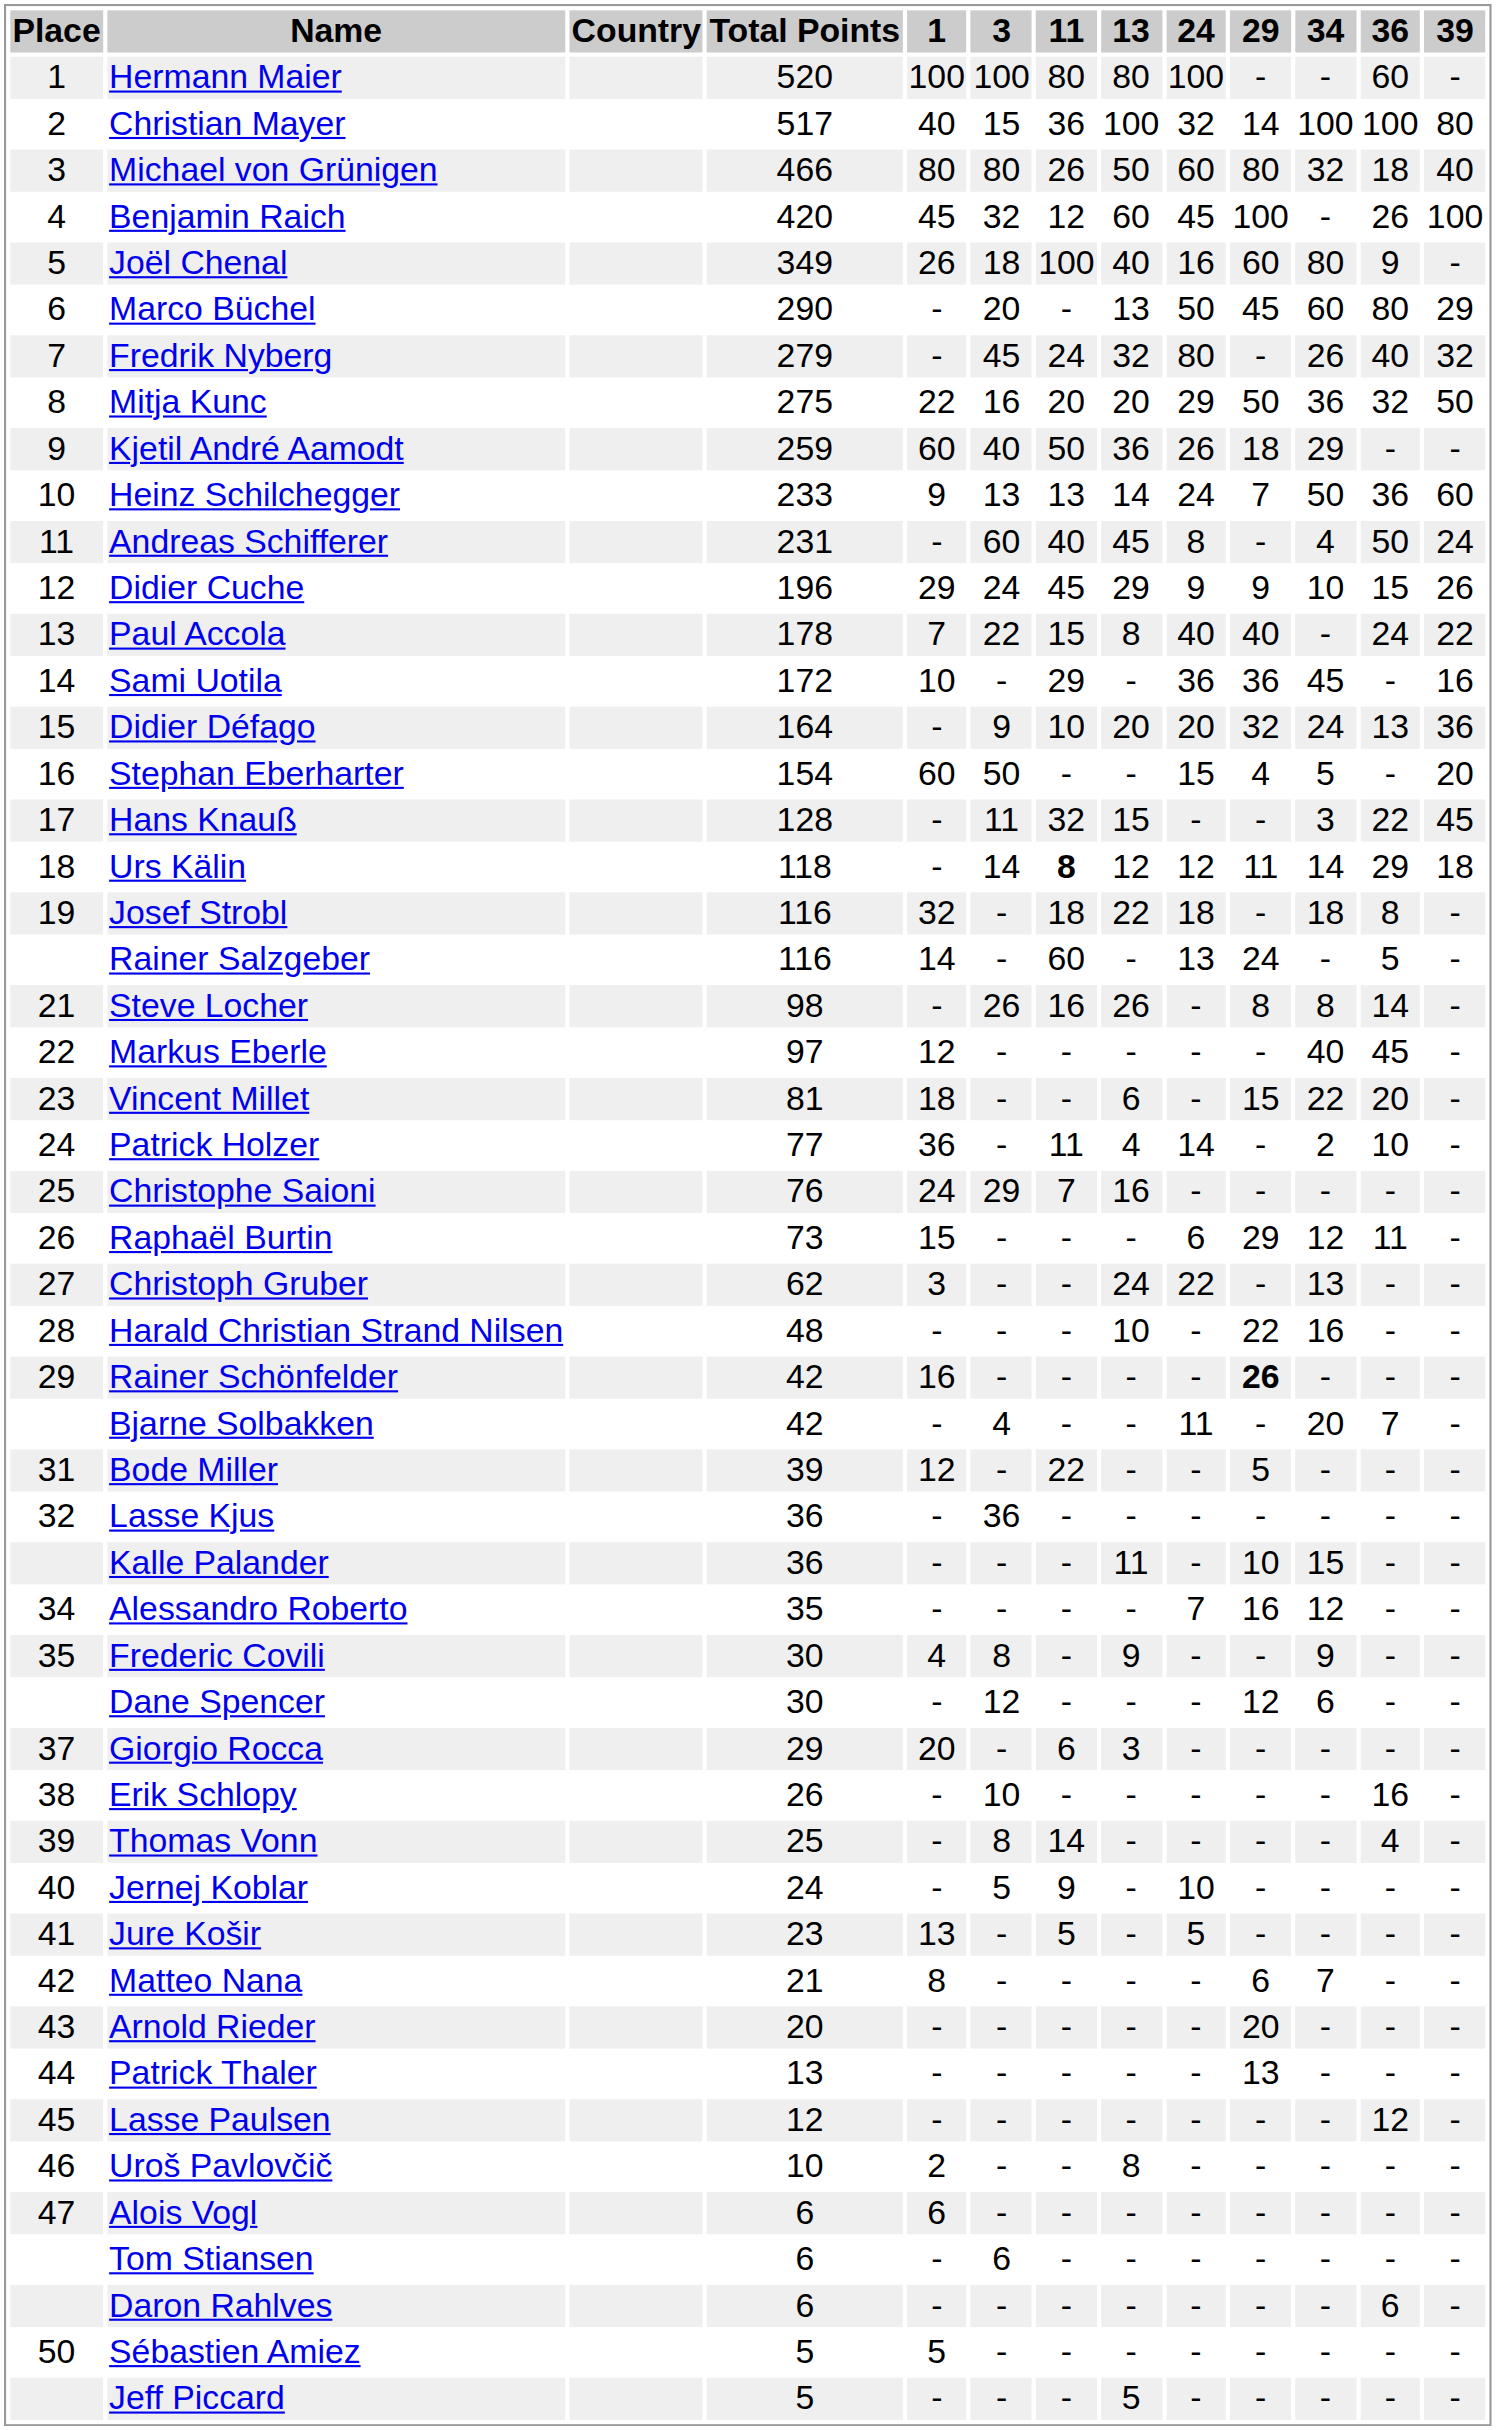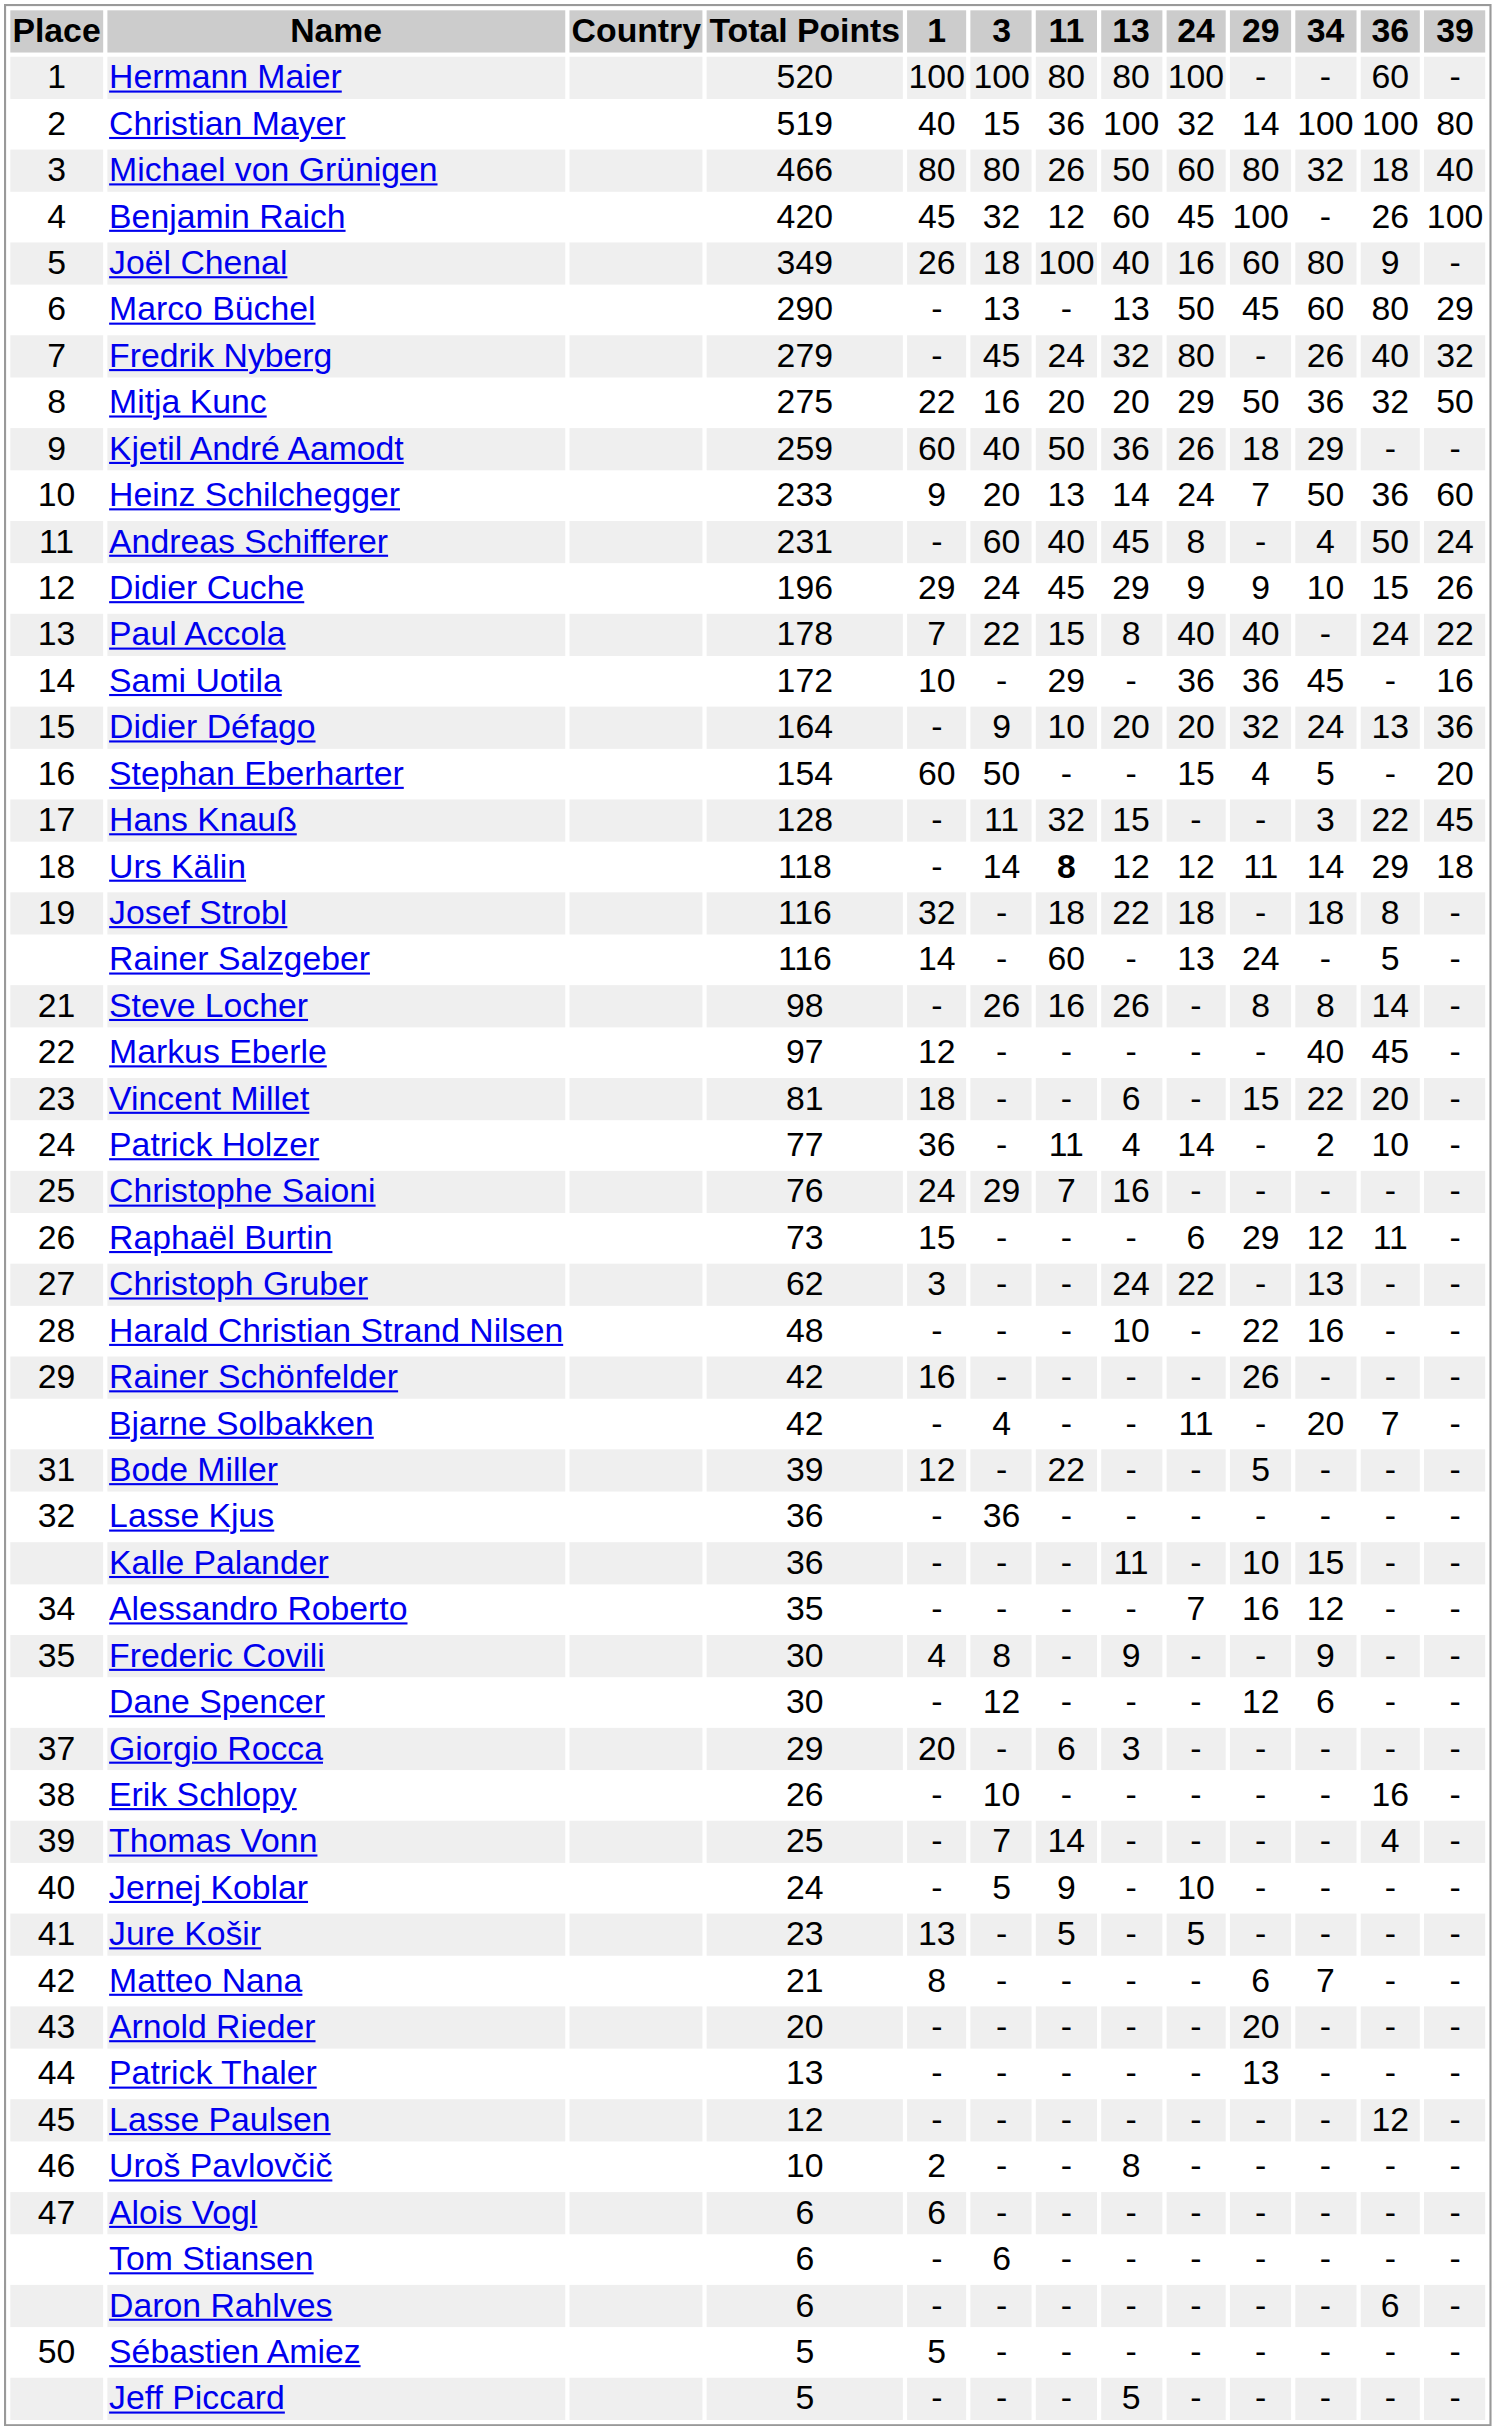Christian Mayer | Total Points: 517 -> 519
Marco Büchel | 3: 20 -> 13
Heinz Schilchegger | 3: 13 -> 20
Rainer Schönfelder | 29: bold -> normal
Thomas Vonn | 3: 8 -> 7
